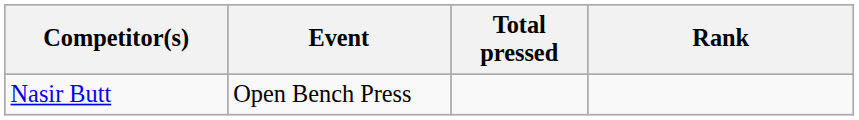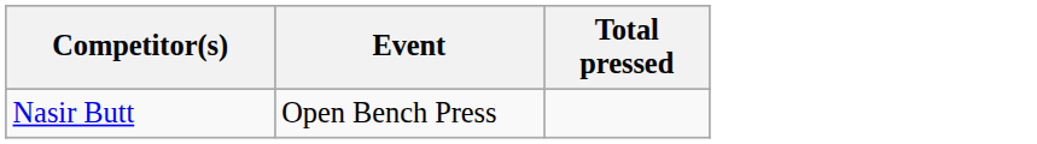- column: Rank
